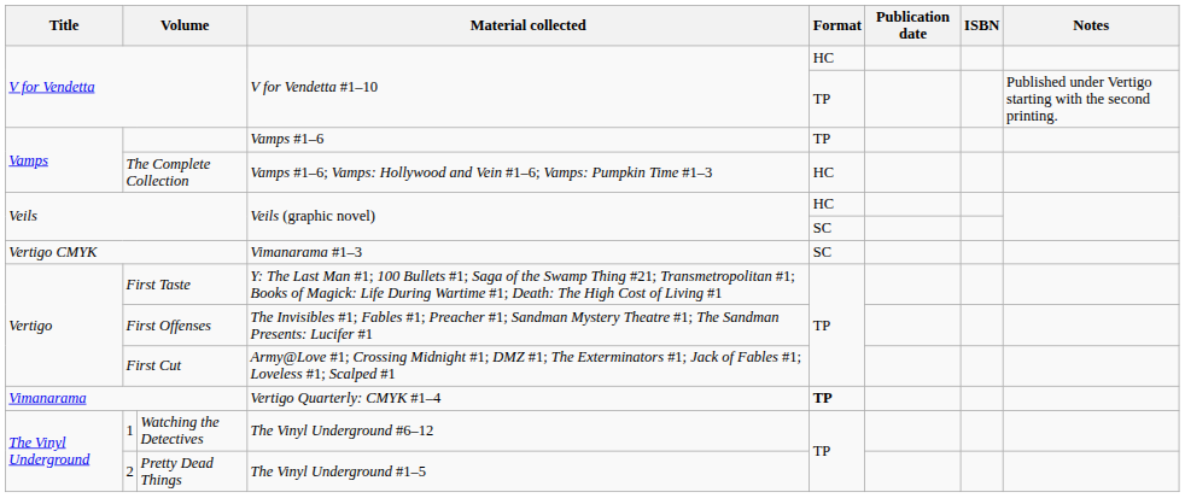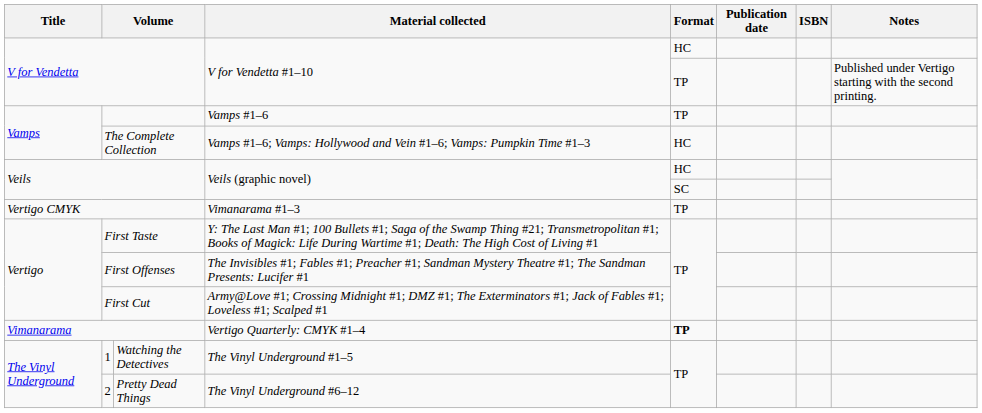Vertigo CMYK | Format: SC -> TP
1 | Material collected: The Vinyl Underground #6–12 -> The Vinyl Underground #1–5
2 | Material collected: The Vinyl Underground #1–5 -> The Vinyl Underground #6–12
